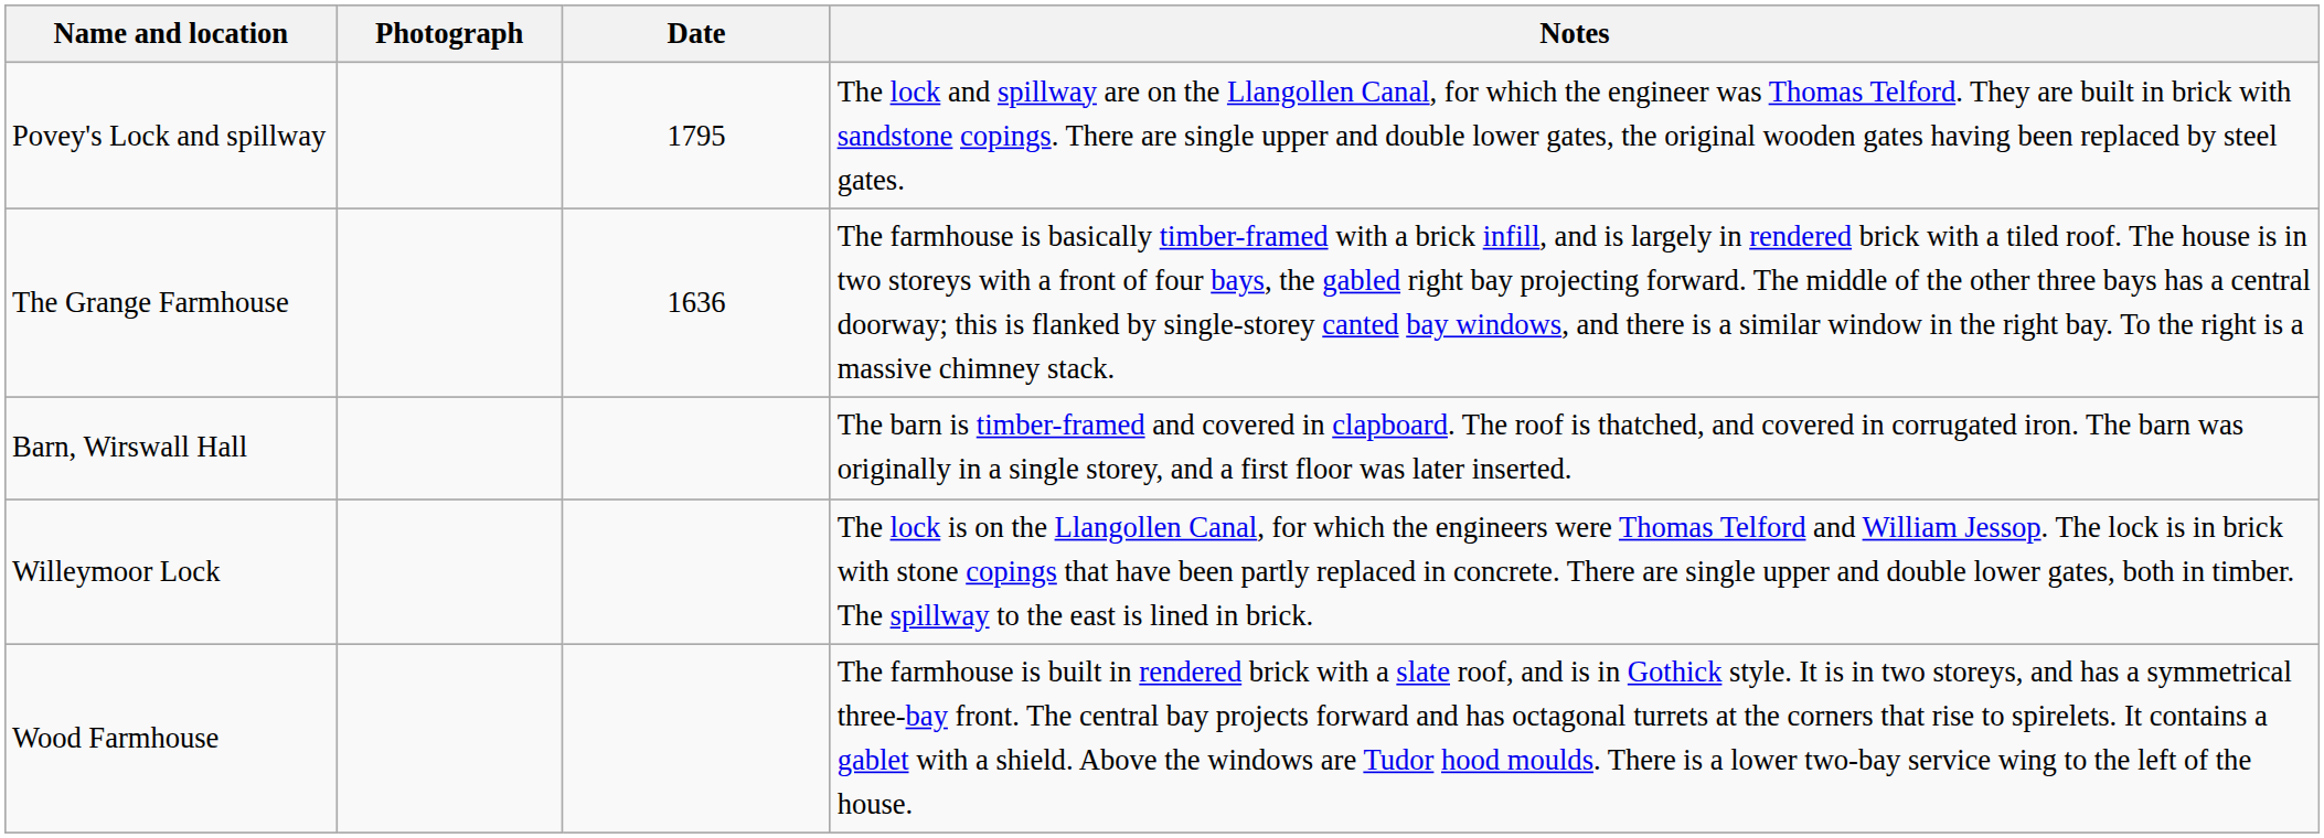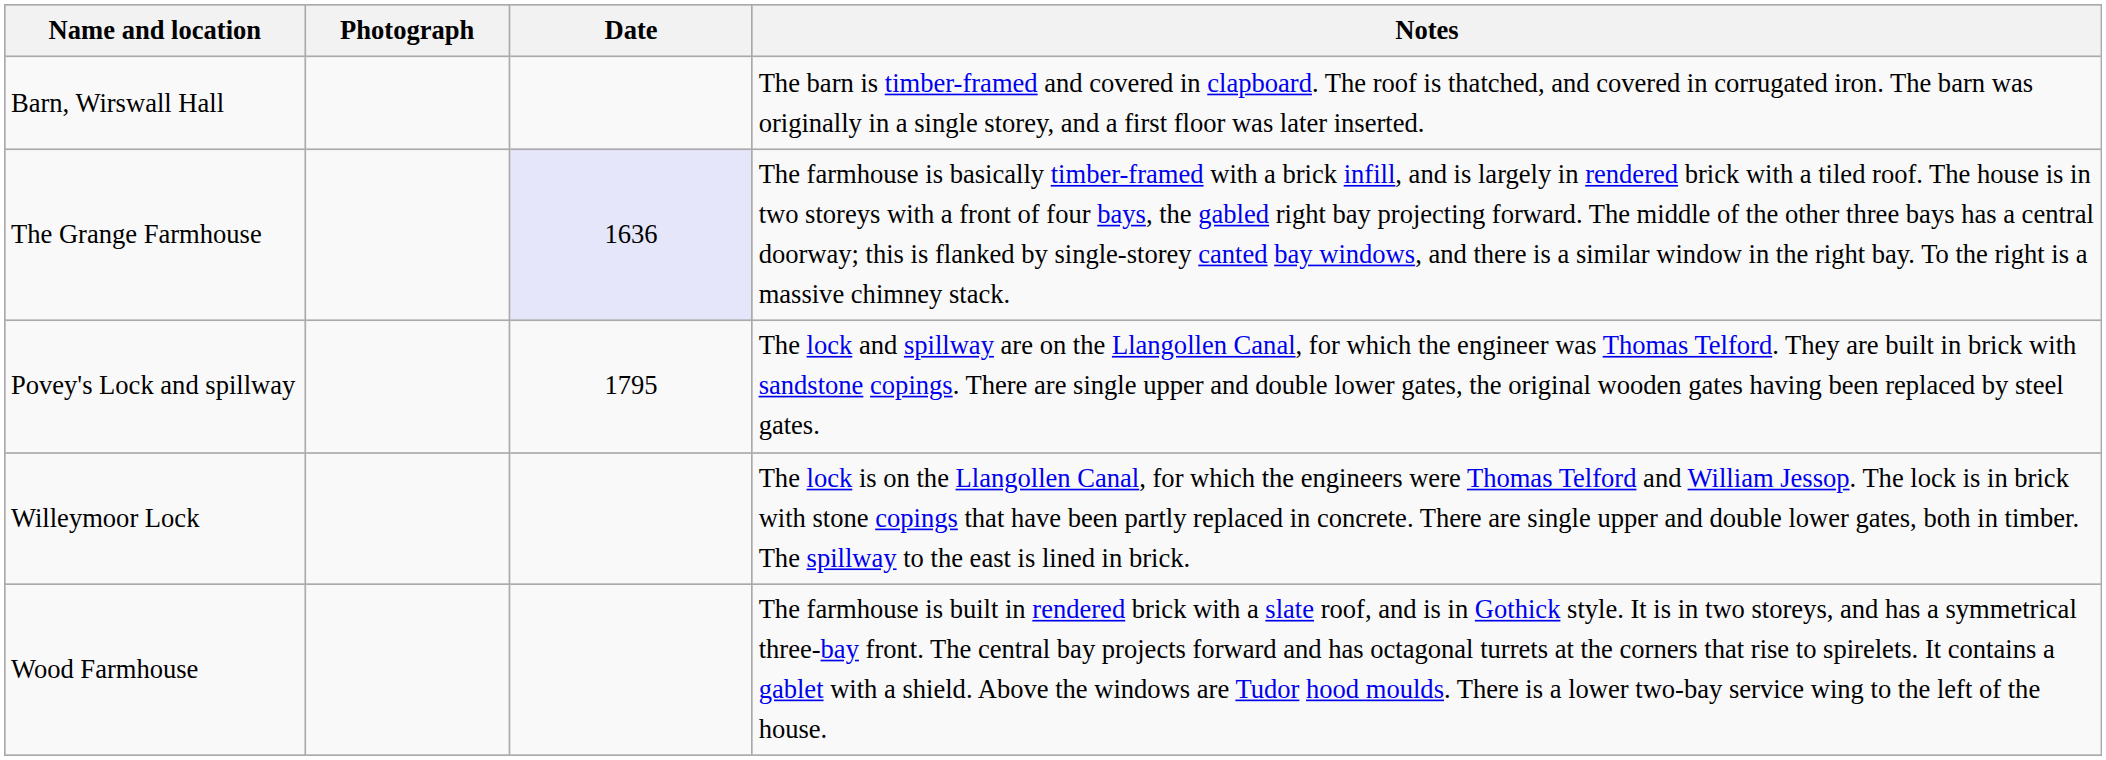rows swapped: Barn, Wirswall Hall <-> Povey's Lock and spillway
The Grange Farmhouse | Date: no background -> lavender background
